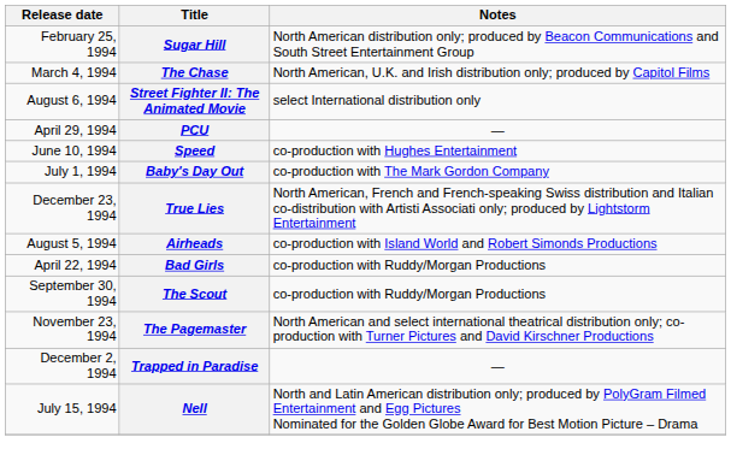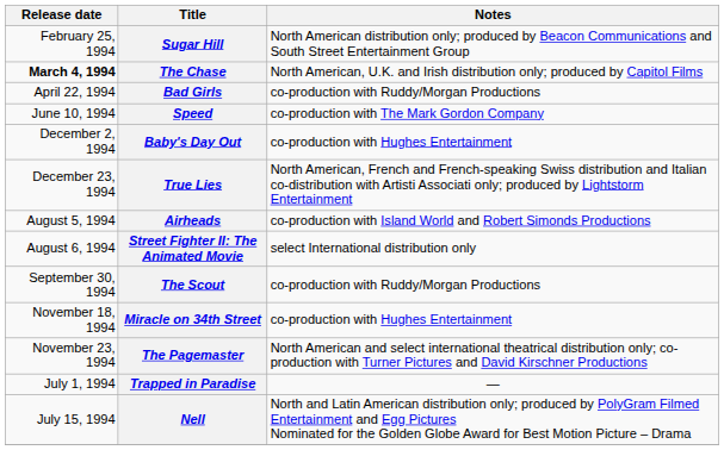The Chase | Release date: normal -> bold
rows swapped: Bad Girls <-> Street Fighter II: The Animated Movie
- row: April 29, 1994 | PCU | —
Speed | Notes: co-production with Hughes Entertainment -> co-production with The Mark Gordon Company
Baby's Day Out | Release date: July 1, 1994 -> December 2, 1994
Baby's Day Out | Notes: co-production with The Mark Gordon Company -> co-production with Hughes Entertainment
+ row: November 18, 1994 | Miracle on 34th Street | co-production with Hughes Entertainment
Trapped in Paradise | Release date: December 2, 1994 -> July 1, 1994
